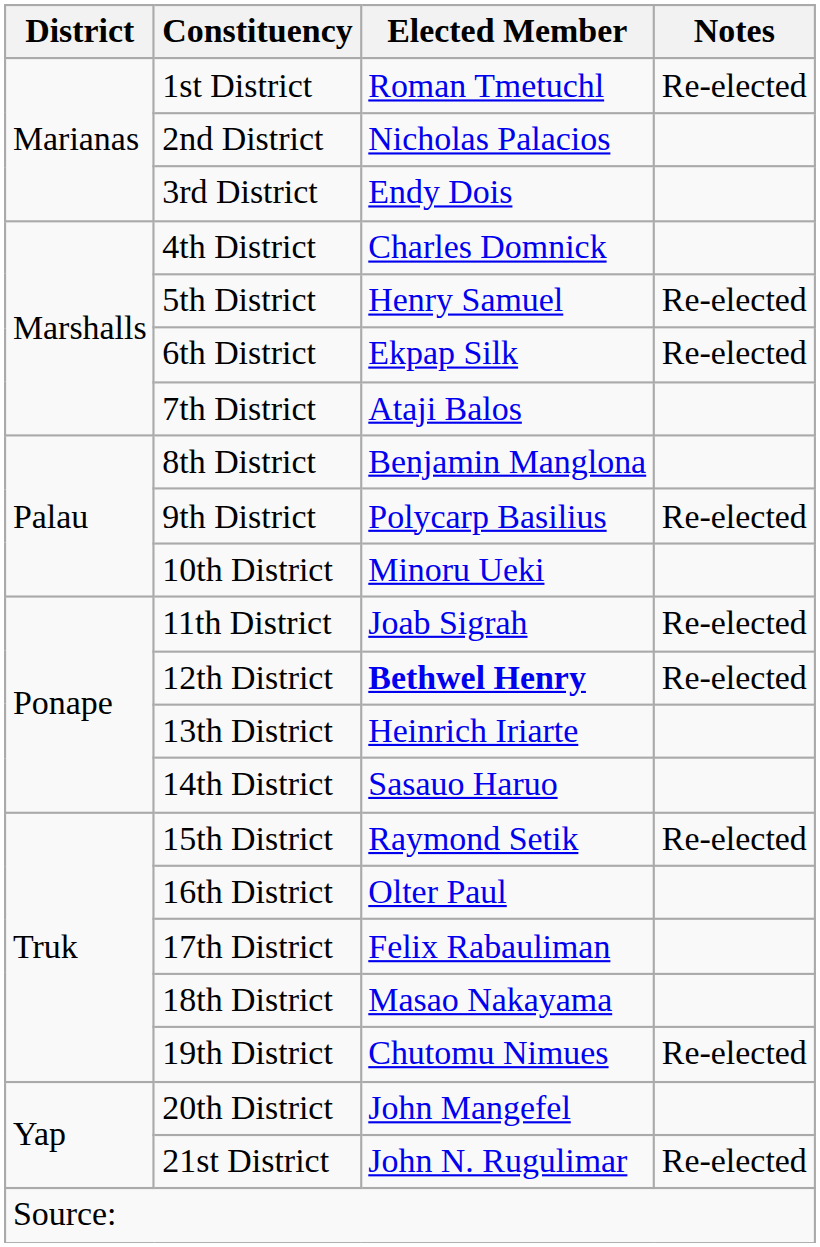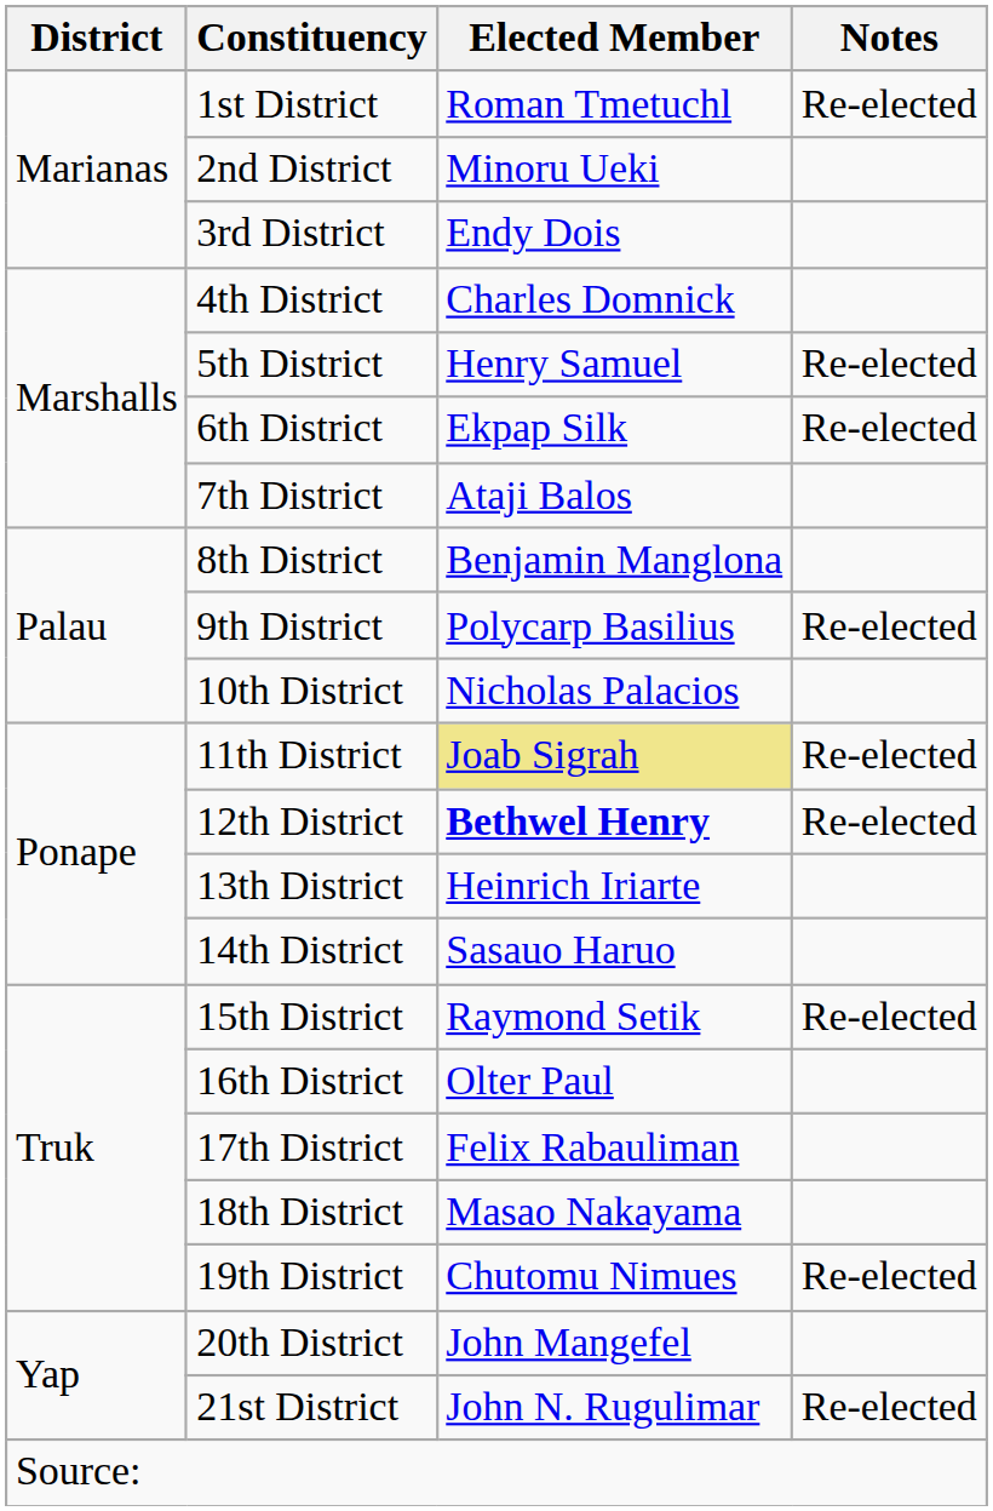2nd District | Elected Member: Nicholas Palacios -> Minoru Ueki
10th District | Elected Member: Minoru Ueki -> Nicholas Palacios
11th District | Elected Member: no background -> khaki background
